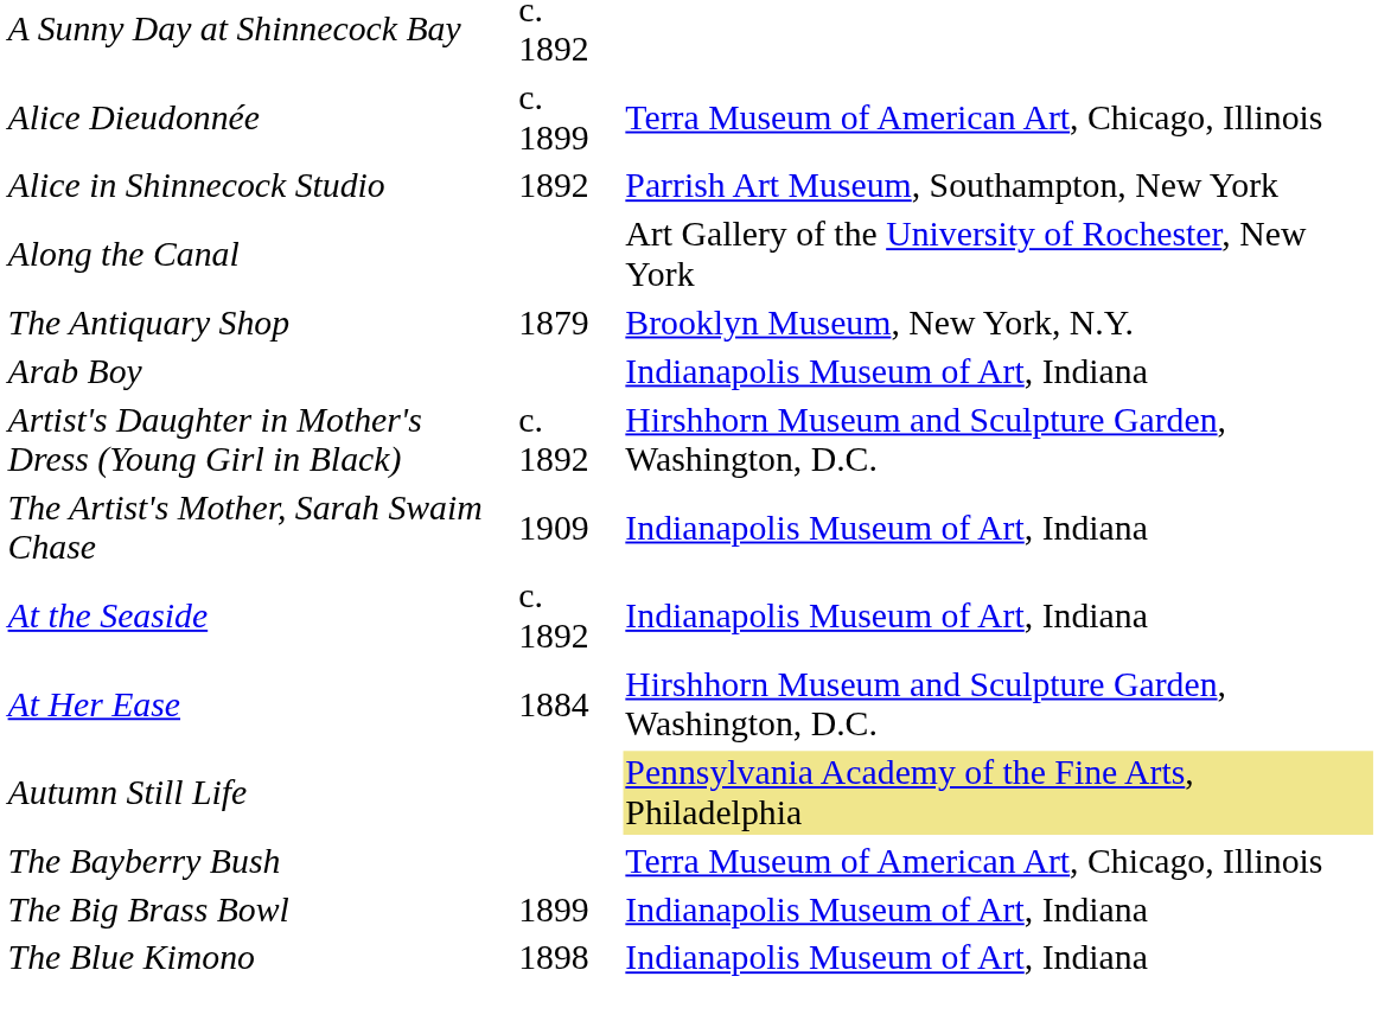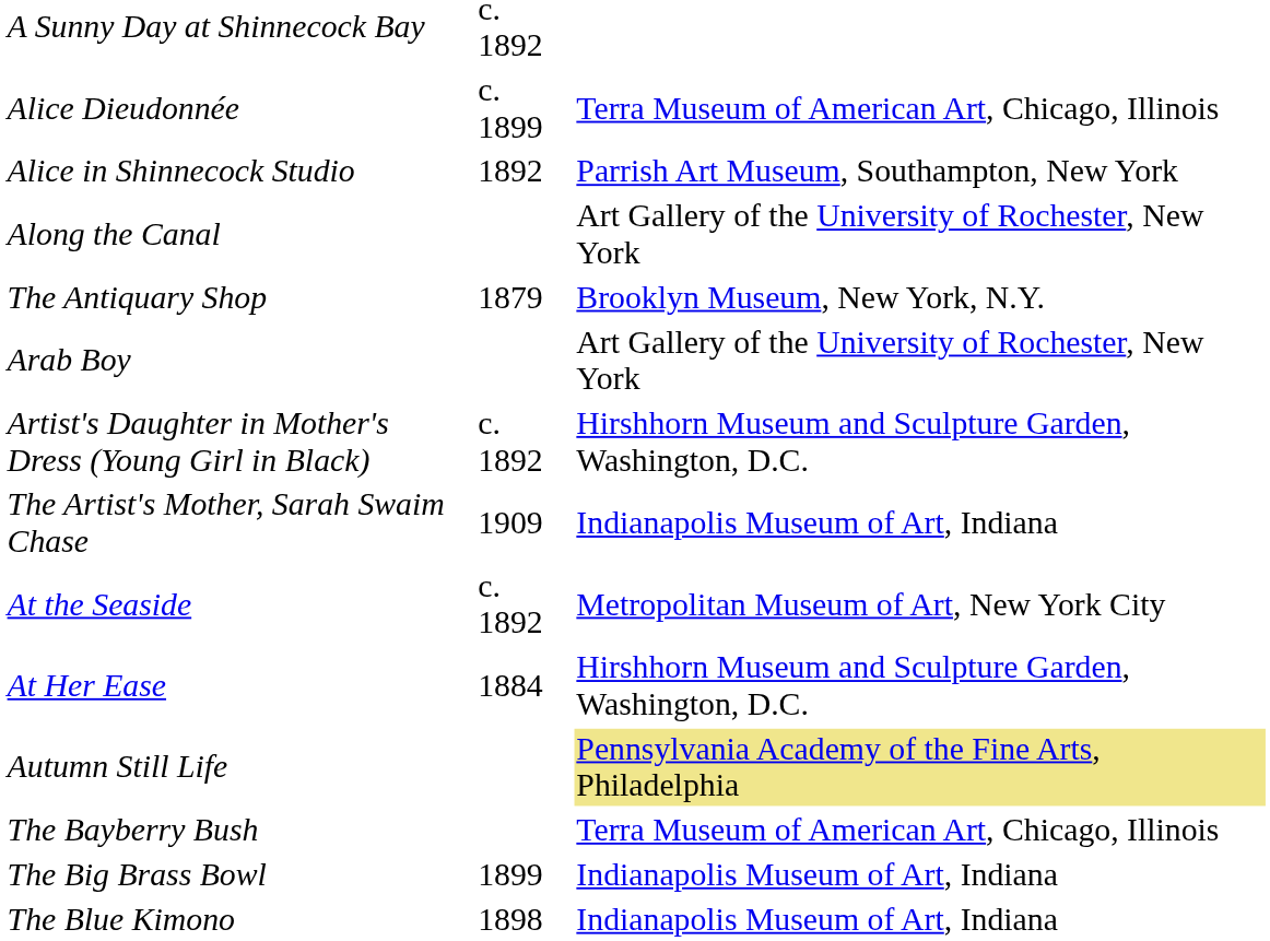Arab Boy | column 3: Indianapolis Museum of Art, Indiana -> Art Gallery of the University of Rochester, New York
At the Seaside | column 3: Indianapolis Museum of Art, Indiana -> Metropolitan Museum of Art, New York City
